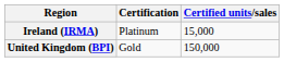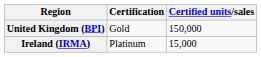rows swapped: United Kingdom (BPI) <-> Ireland (IRMA)
